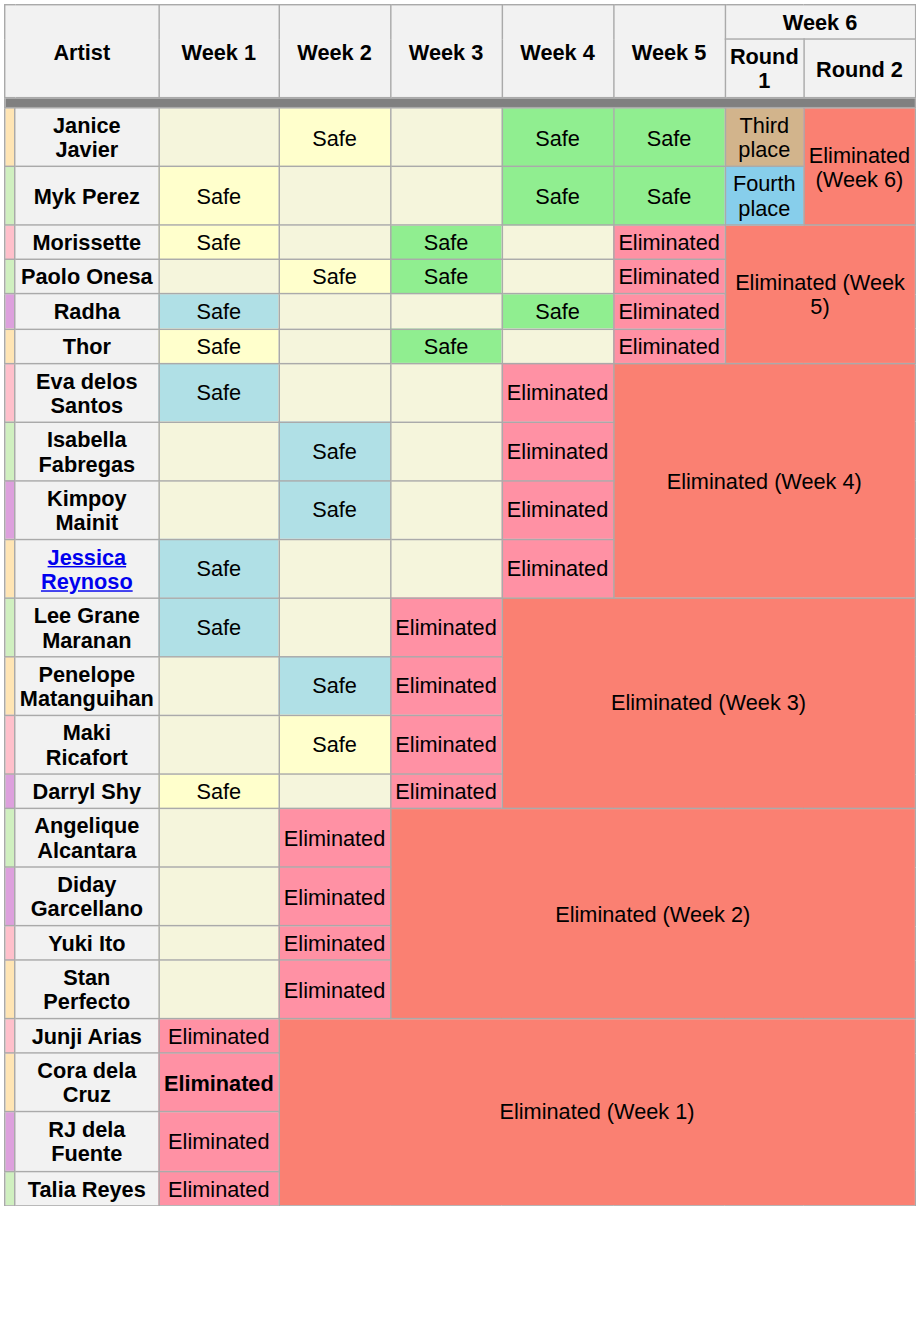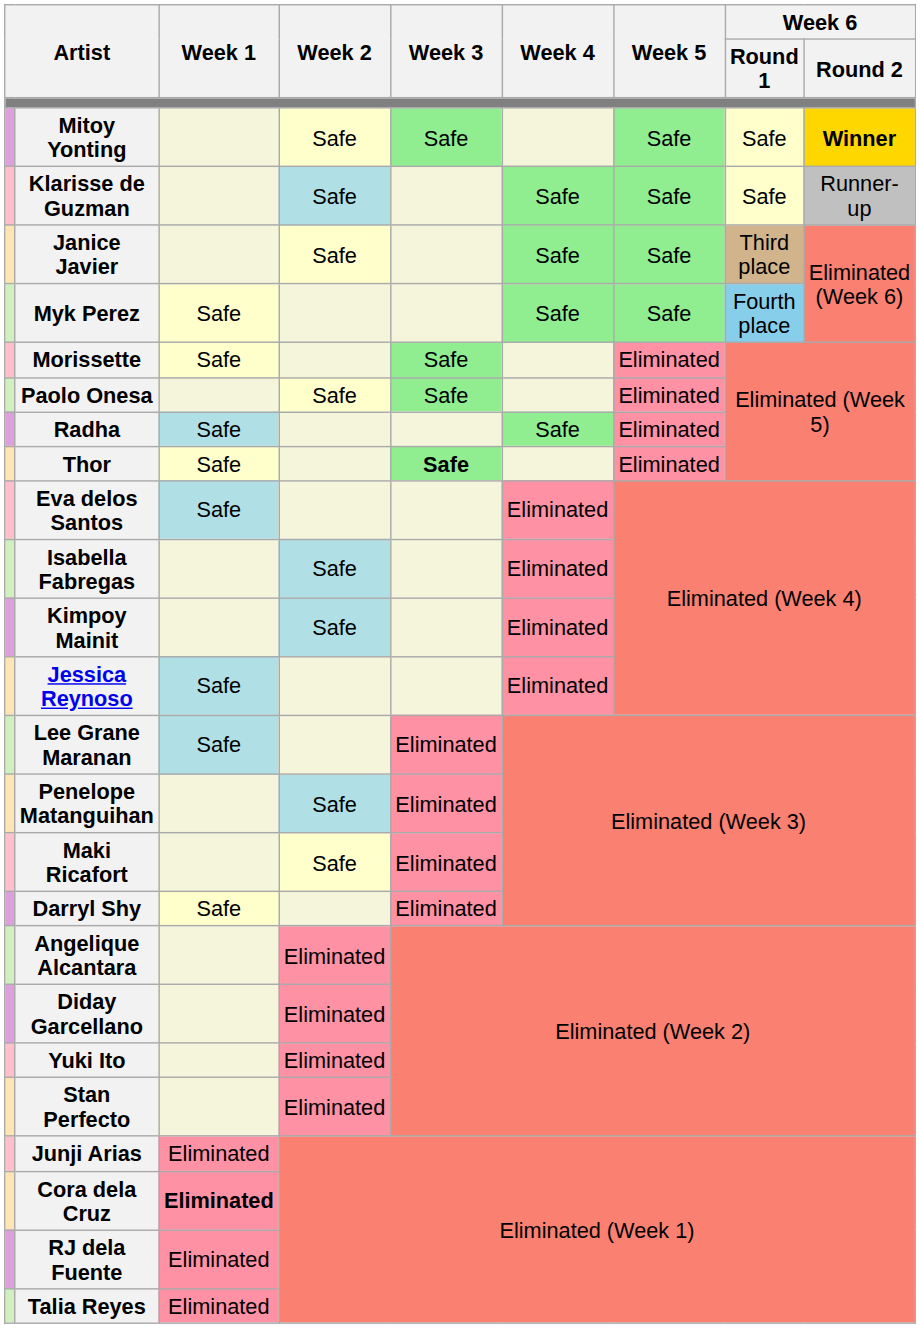+ row: Mitoy Yonting | Safe | Safe | Safe | Safe | Winner
+ row: Klarisse de Guzman | Safe | Safe | Safe | Safe | Runner-up
Thor | Week 3: normal -> bold
